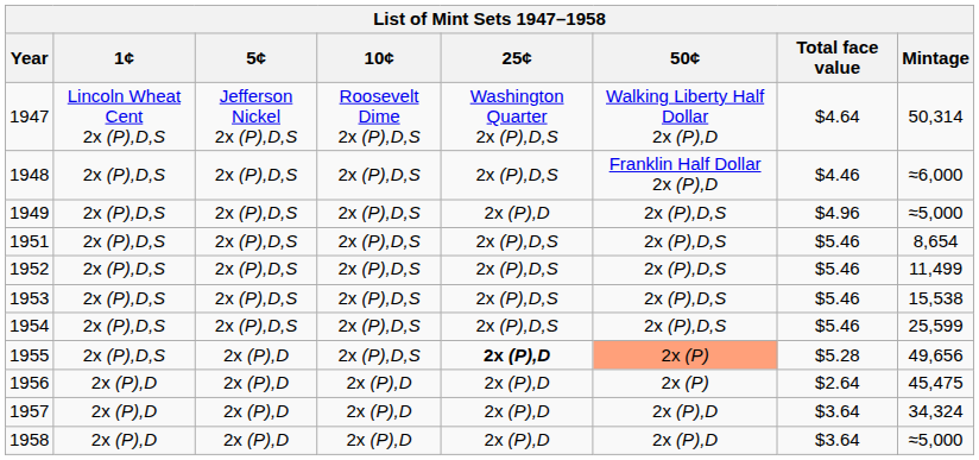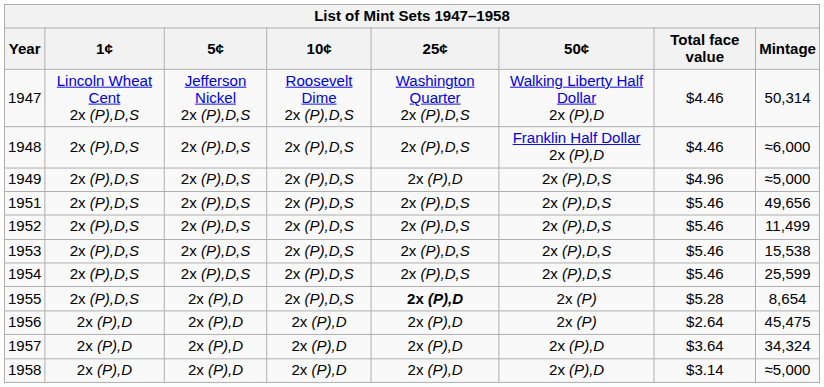1947 | Total face value: $4.64 -> $4.46
1951 | Mintage: 8,654 -> 49,656
1955 | 50¢: lightsalmon background -> no background
1955 | Mintage: 49,656 -> 8,654
1958 | Total face value: $3.64 -> $3.14
